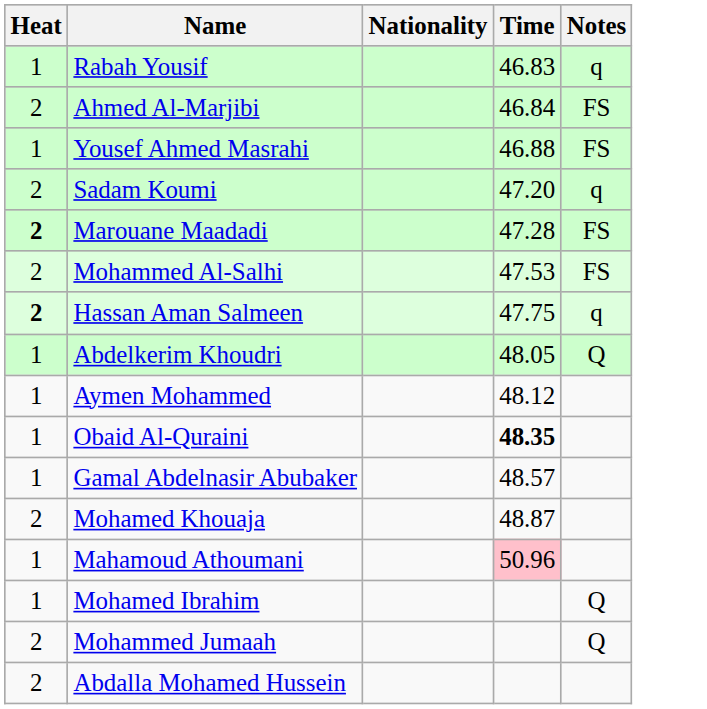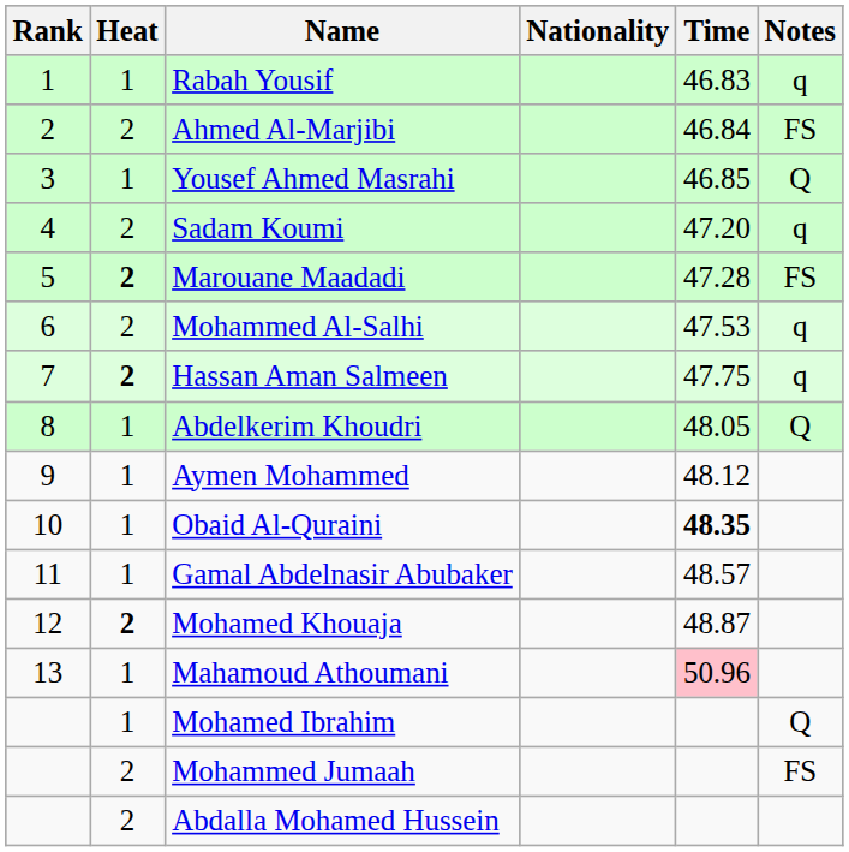+ column: Rank | 1 | 2 | 3 | 4 | 5 | 6 | 7 | 8 | 9 | 10 | 11 | 12 | 13
Yousef Ahmed Masrahi | Time: 46.88 -> 46.85
Yousef Ahmed Masrahi | Notes: FS -> Q
Mohammed Al-Salhi | Notes: FS -> q
Mohamed Khouaja | Heat: normal -> bold
Mohammed Jumaah | Notes: Q -> FS
